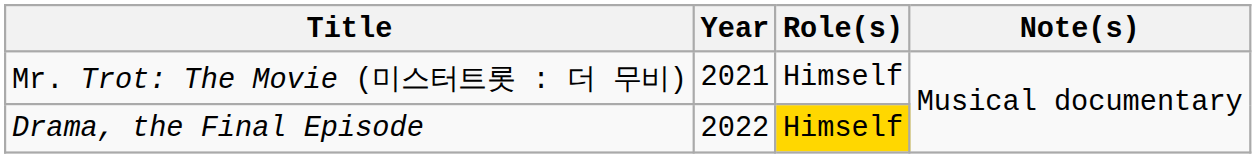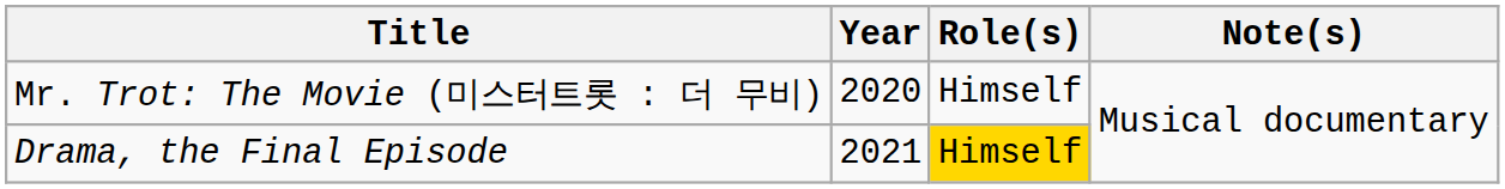Mr. Trot: The Movie (미스터트롯 : 더 무비) | Year: 2021 -> 2020
Drama, the Final Episode | Year: 2022 -> 2021
